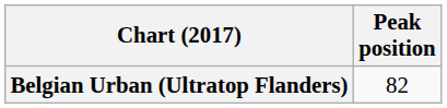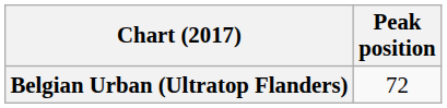Belgian Urban (Ultratop Flanders) | Peak position: 82 -> 72
